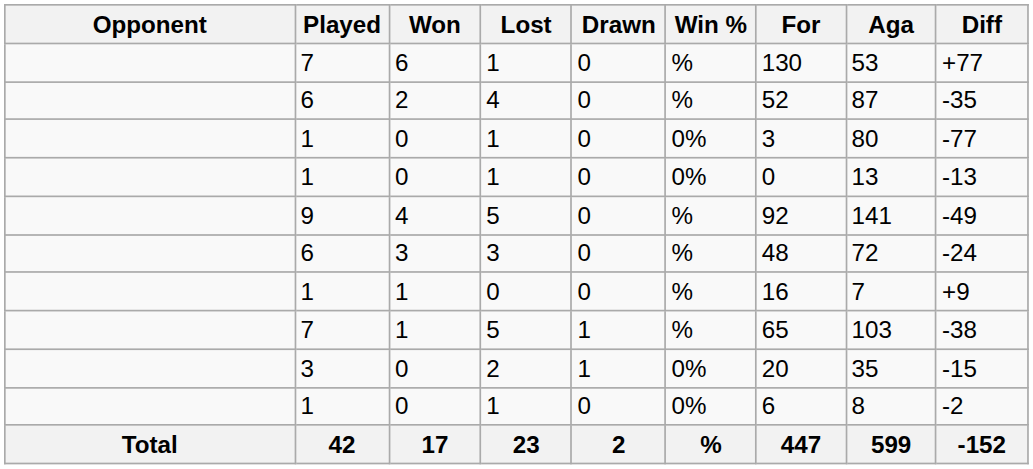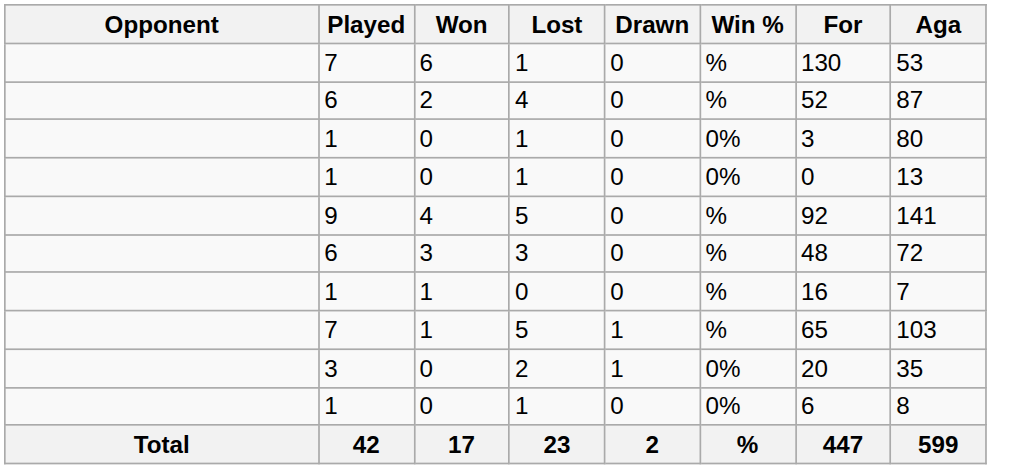- column: Diff | +77 | -35 | -77 | -13 | -49 | -24 | +9 | -38 | -15 | -2 | -152
